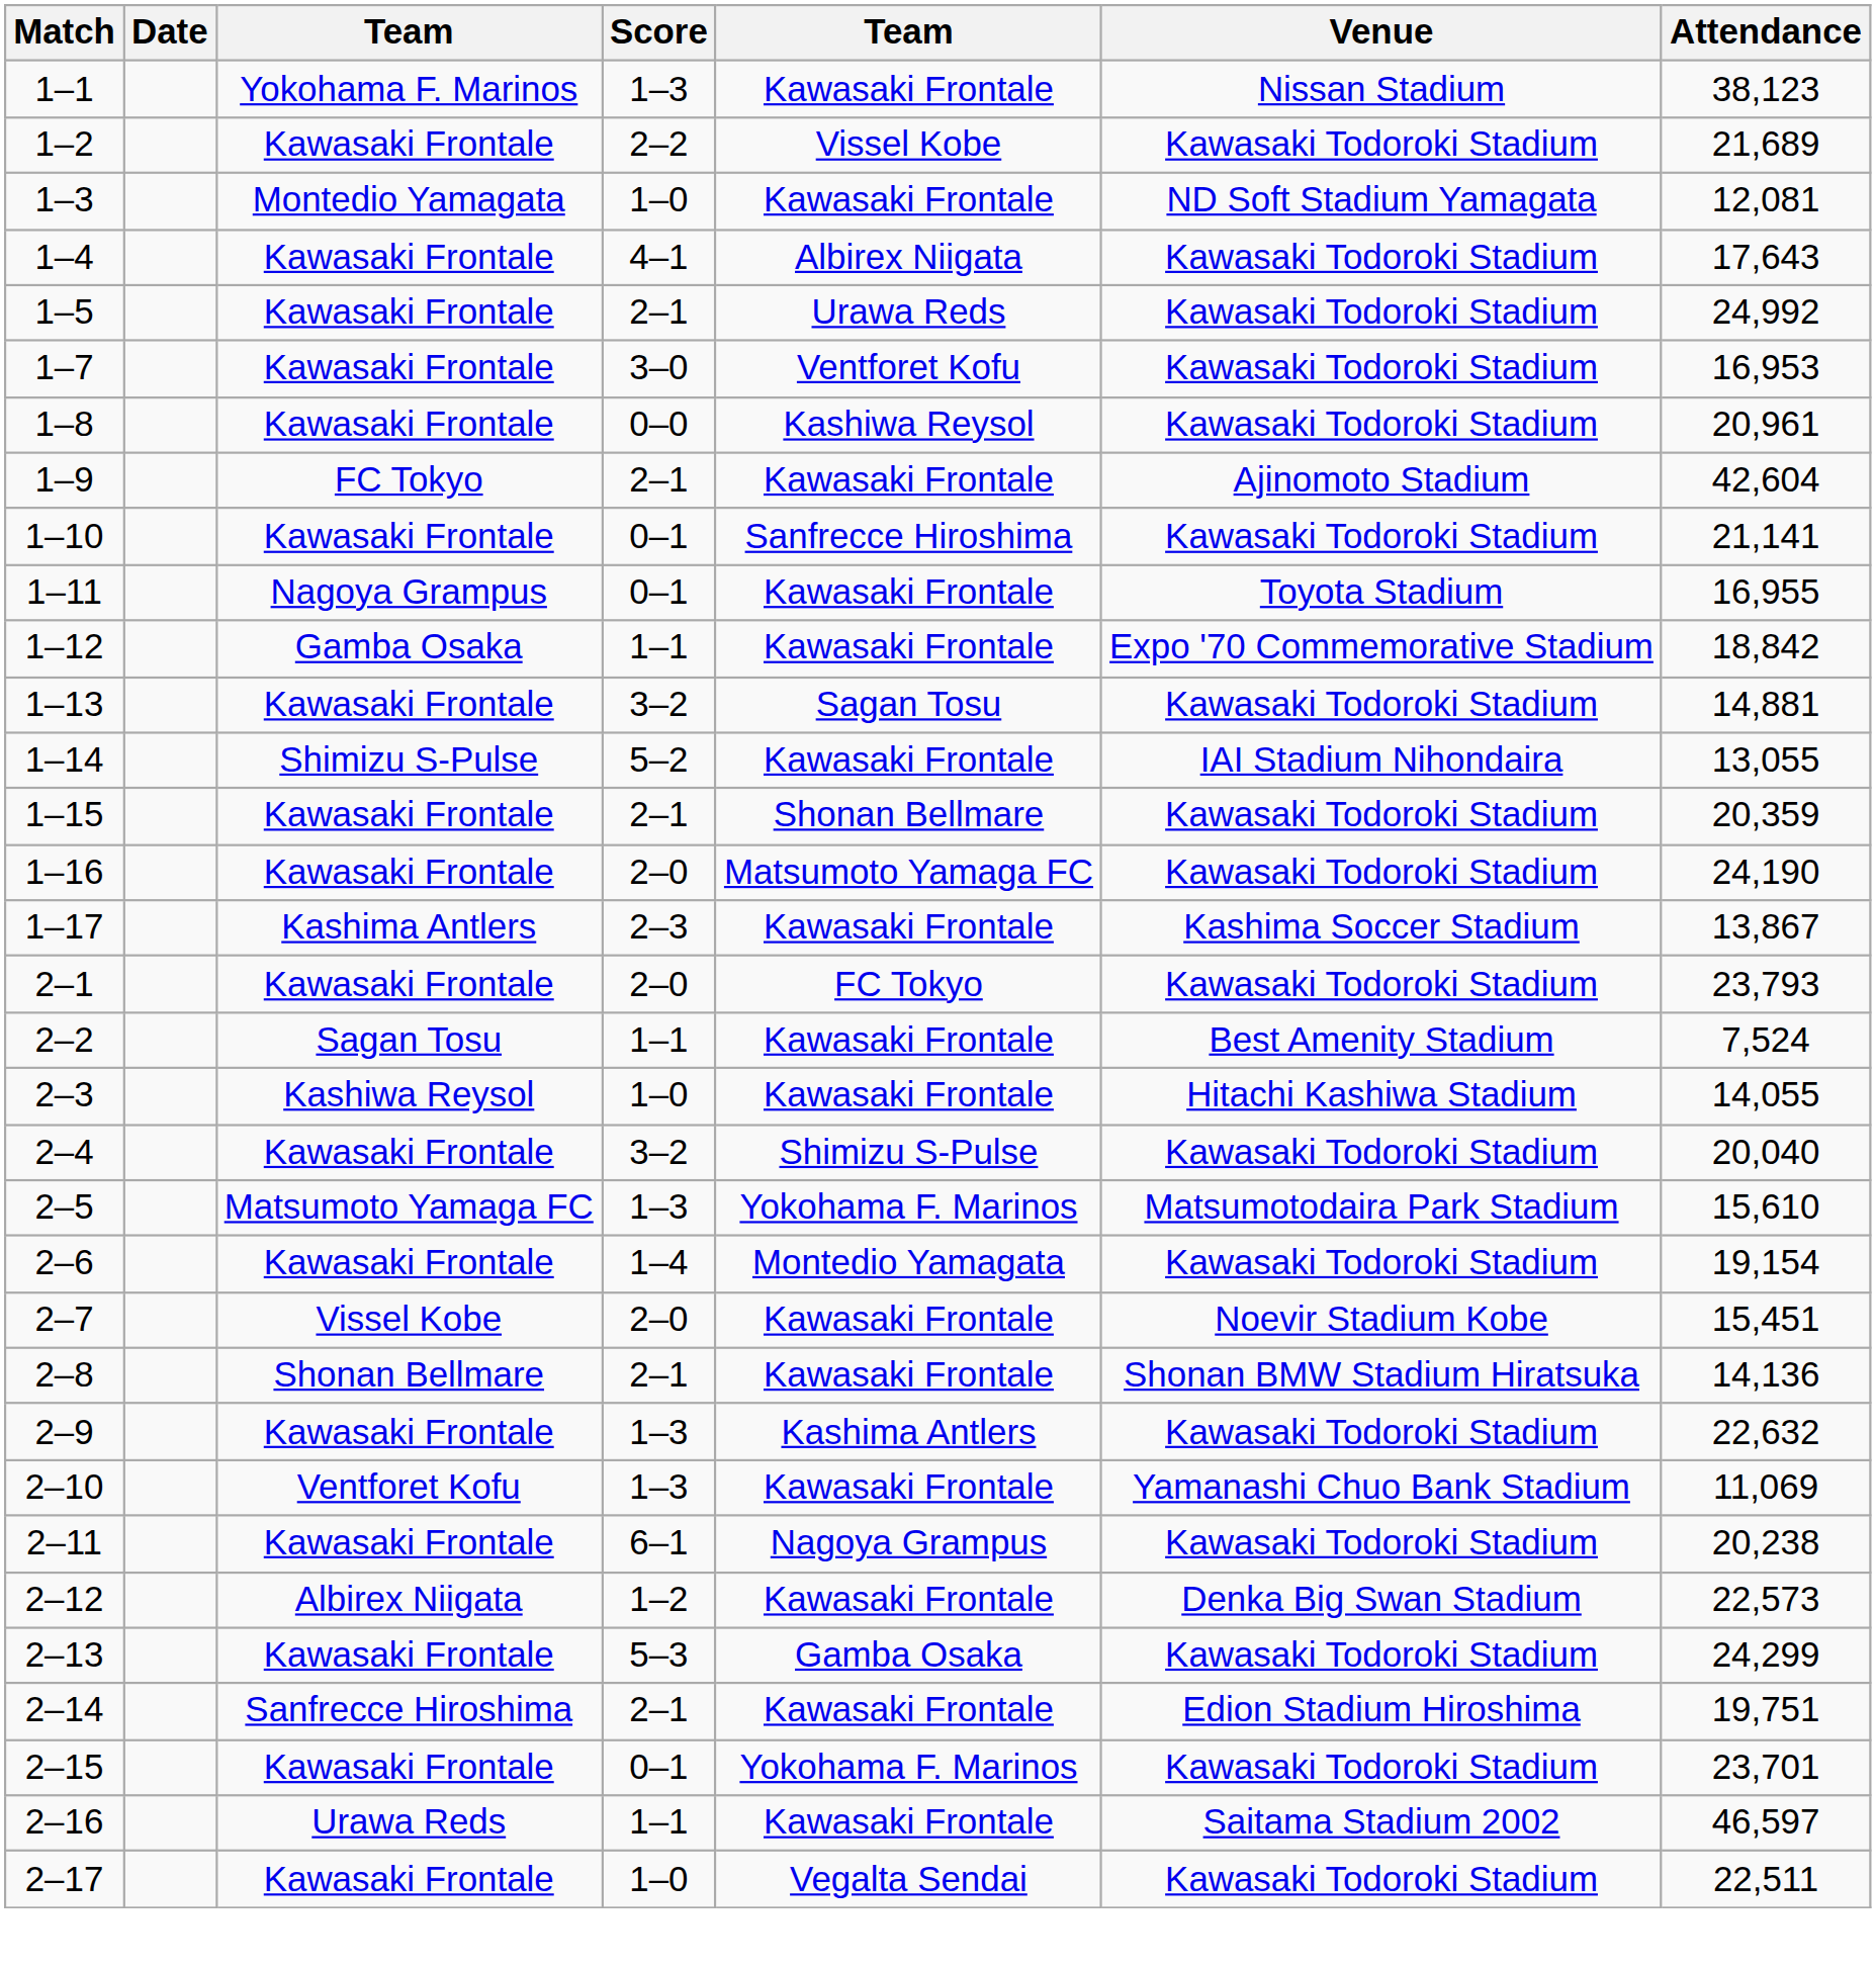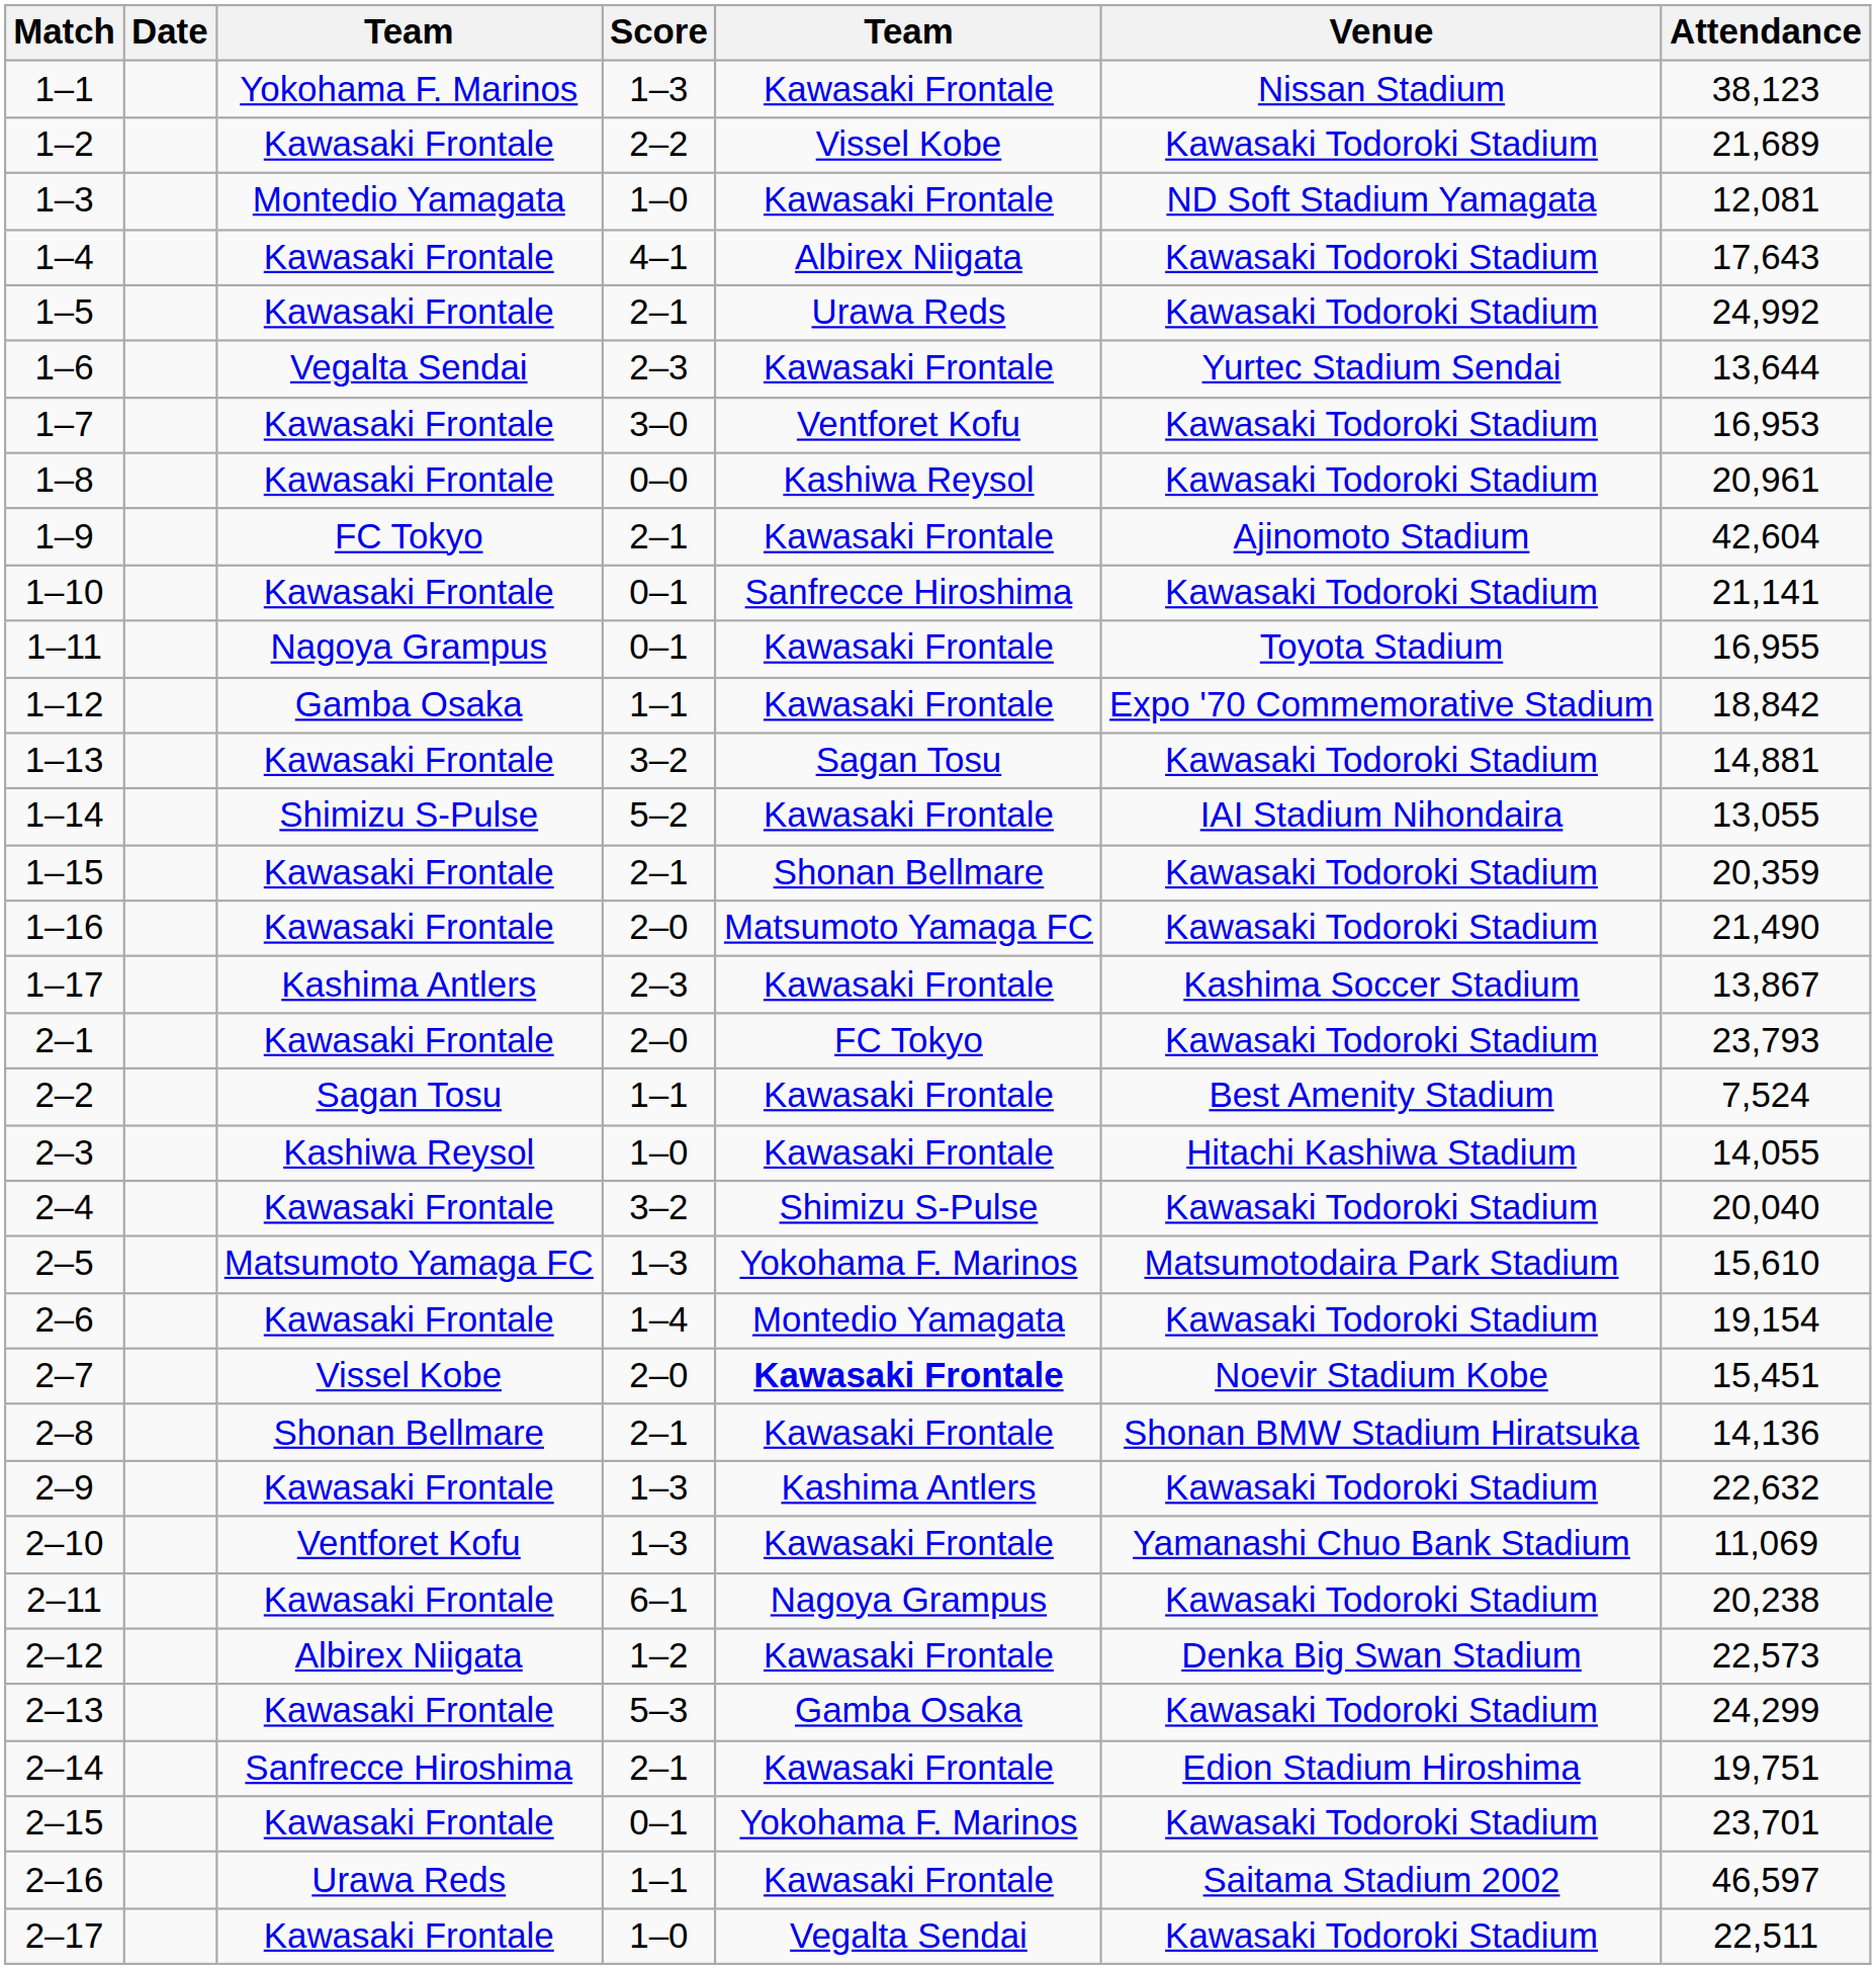+ row: 1–6 | Vegalta Sendai | 2–3 | Kawasaki Frontale | Yurtec Stadium Sendai | 13,644
1–16 | Attendance: 24,190 -> 21,490
2–7 | column 5: normal -> bold
